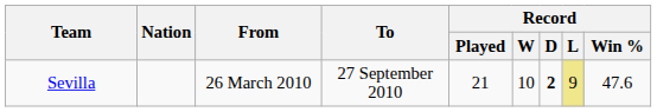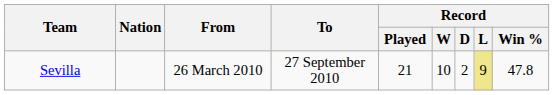Sevilla | Record / D: bold -> normal
Sevilla | Record / Win %: 47.6 -> 47.8
